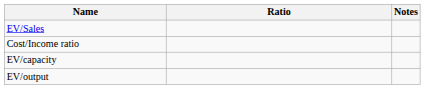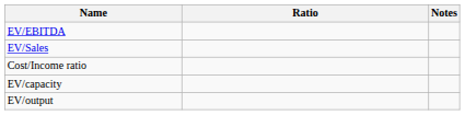+ row: EV/EBITDA
